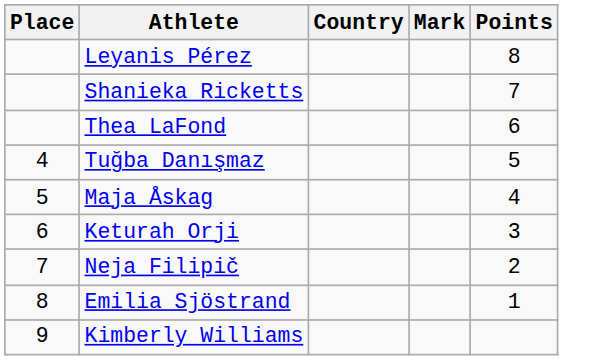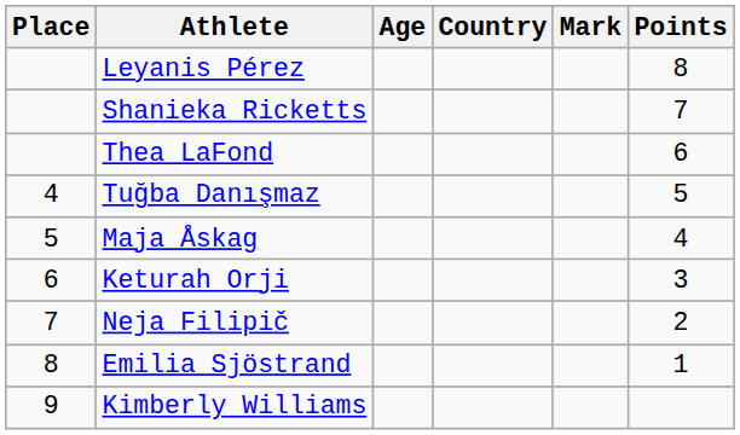+ column: Age
